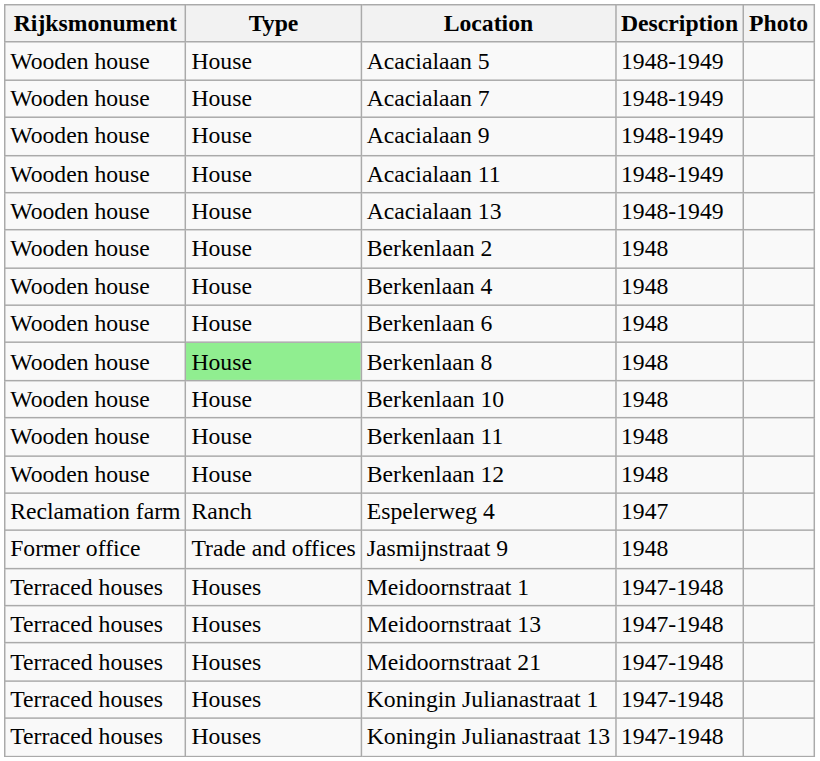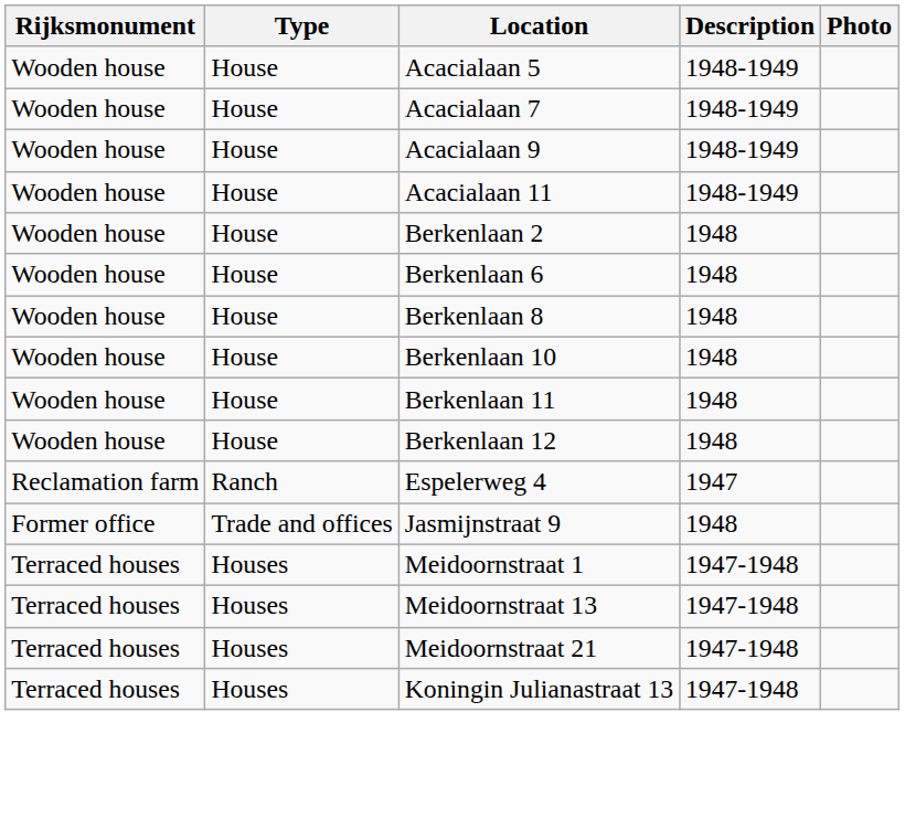- row: Wooden house | House | Acacialaan 13 | 1948-1949
- row: Wooden house | House | Berkenlaan 4 | 1948
Berkenlaan 8 | Type: lightgreen background -> no background
- row: Terraced houses | Houses | Koningin Julianastraat 1 | 1947-1948
